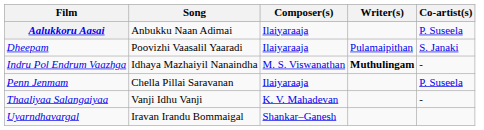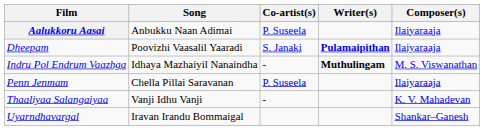columns swapped: Composer(s) <-> Co-artist(s)
Dheepam | Writer(s): normal -> bold
